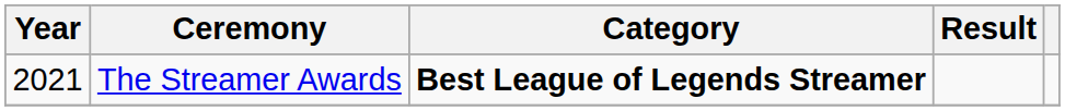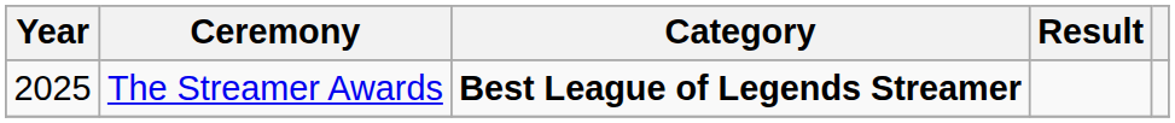The Streamer Awards | Year: 2021 -> 2025
